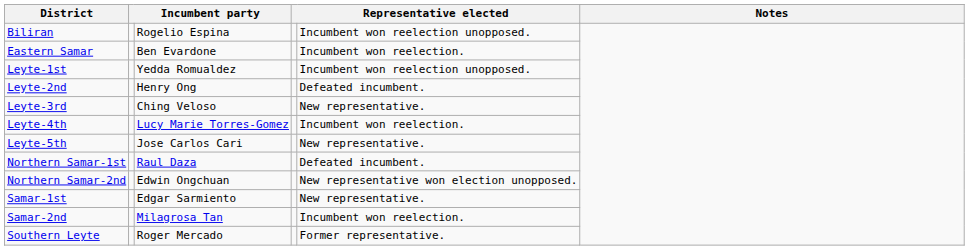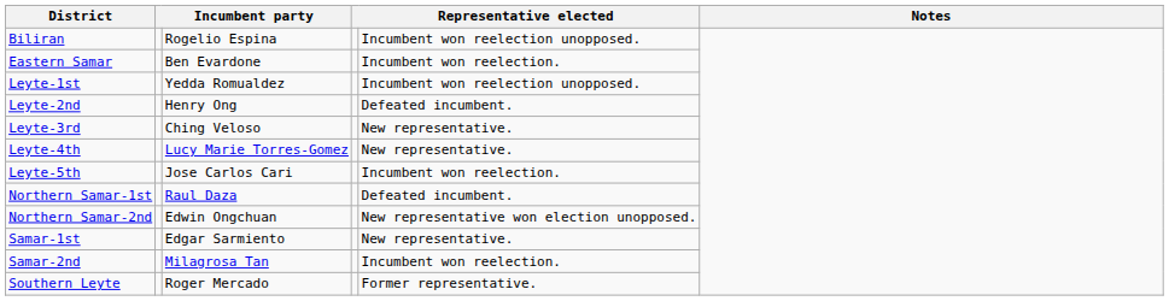Leyte-4th | column 5: Incumbent won reelection. -> New representative.
Leyte-5th | column 5: New representative. -> Incumbent won reelection.
